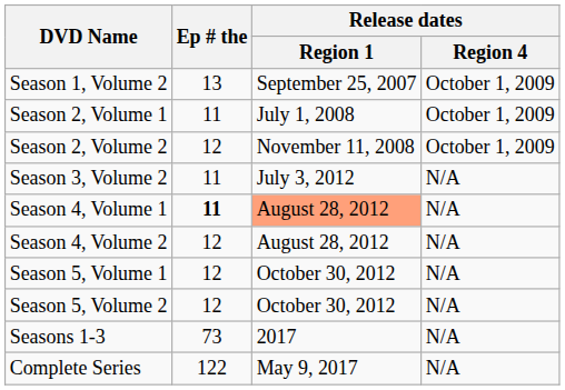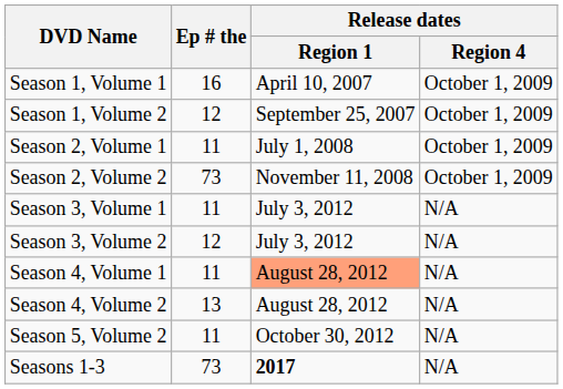+ row: Season 1, Volume 1 | 16 | April 10, 2007 | October 1, 2009
Season 1, Volume 2 | Ep # the: 13 -> 12
Season 2, Volume 2 | Ep # the: 12 -> 73
+ row: Season 3, Volume 1 | 11 | July 3, 2012 | N/A
Season 3, Volume 2 | Ep # the: 11 -> 12
Season 4, Volume 1 | Ep # the: bold -> normal
Season 4, Volume 2 | Ep # the: 12 -> 13
- row: Season 5, Volume 1 | 12 | October 30, 2012 | N/A
Season 5, Volume 2 | Ep # the: 12 -> 11
Seasons 1-3 | Release dates / Region 1: normal -> bold
- row: Complete Series | 122 | May 9, 2017 | N/A
